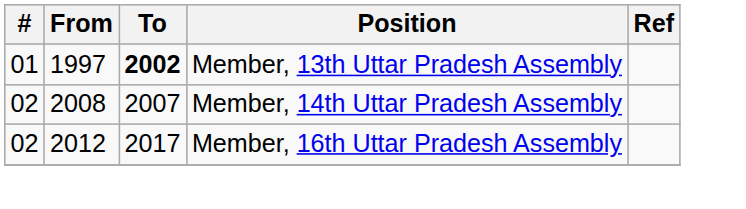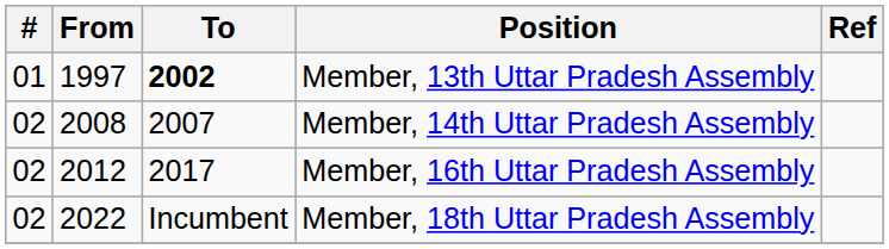+ row: 02 | 2022 | Incumbent | Member, 18th Uttar Pradesh Assembly
